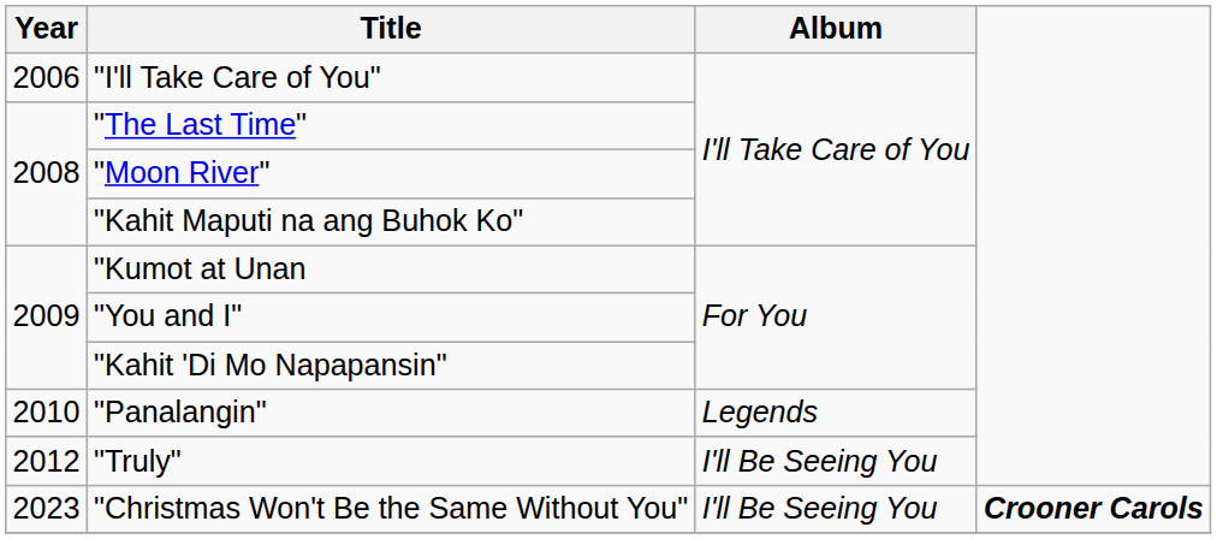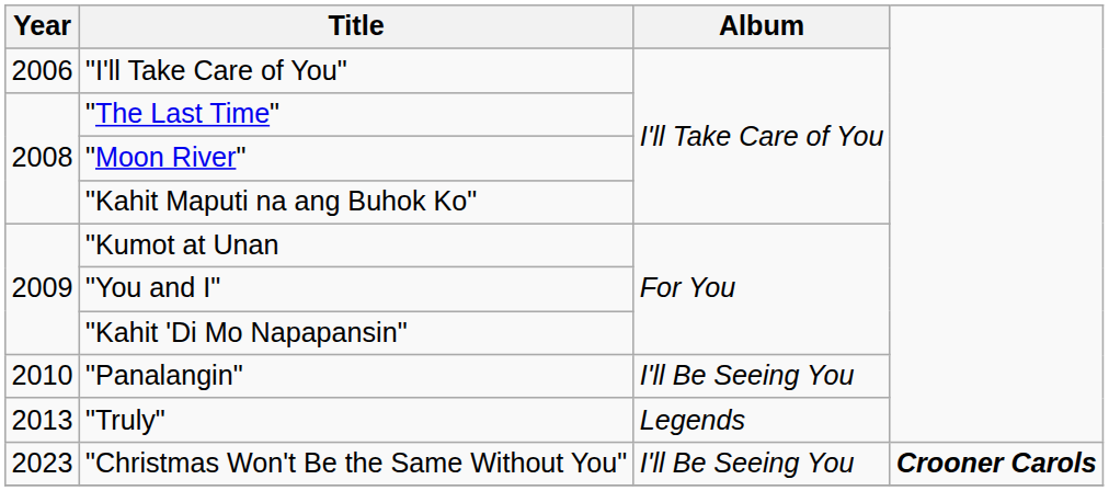"Panalangin" | Album: Legends -> I'll Be Seeing You
"Truly" | Year: 2012 -> 2013
"Truly" | Album: I'll Be Seeing You -> Legends
